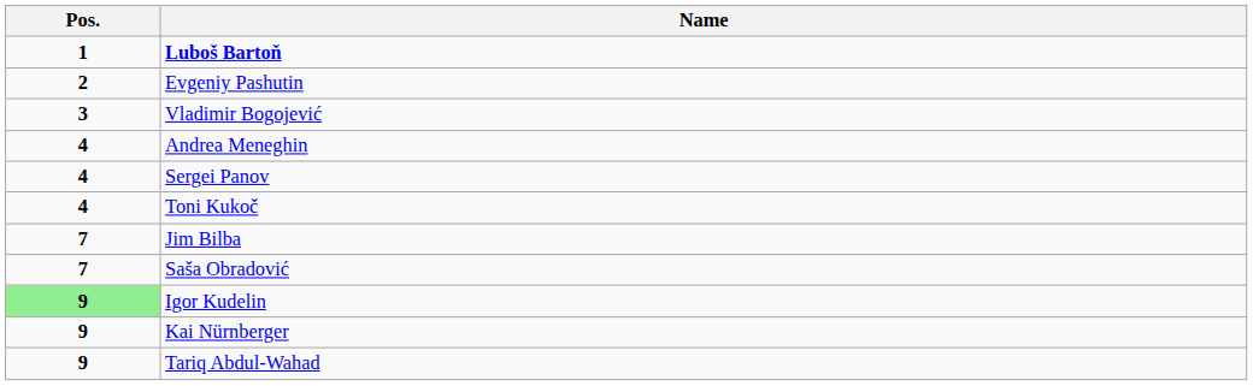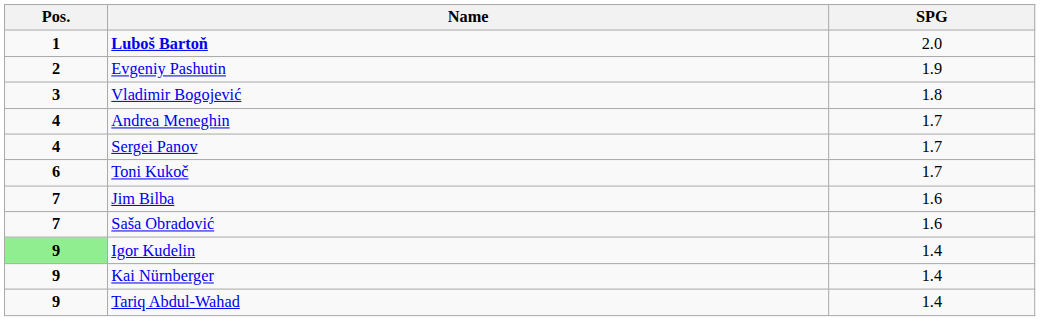+ column: SPG | 2.0 | 1.9 | 1.8 | 1.7 | 1.7 | 1.7 | 1.6 | 1.6 | 1.4 | 1.4 | 1.4
Toni Kukoč | Pos.: 4 -> 6
